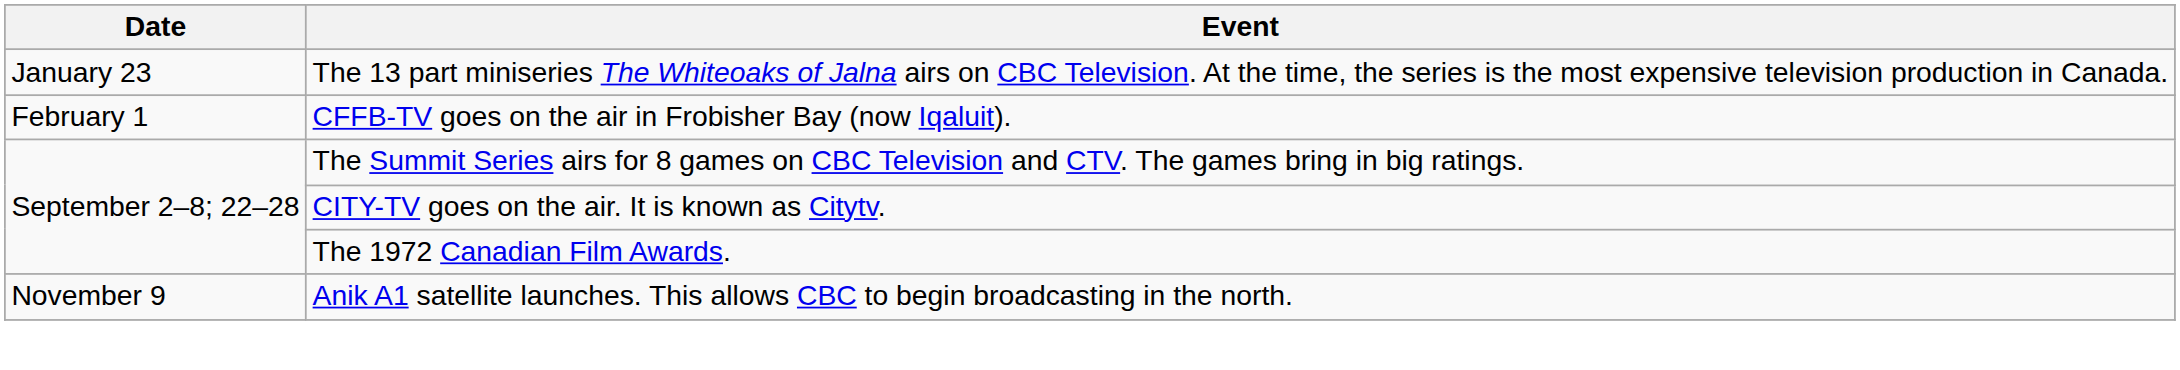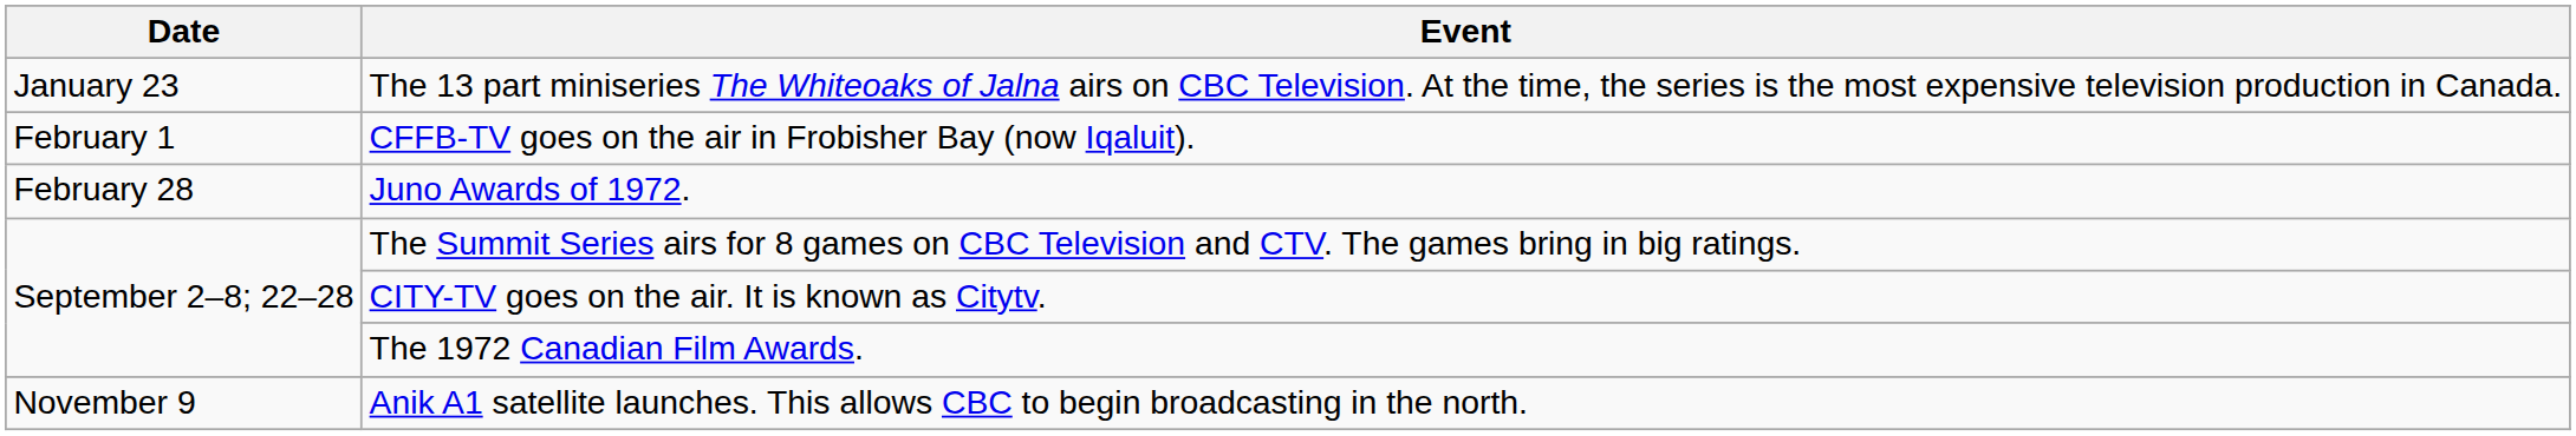+ row: February 28 | Juno Awards of 1972.
